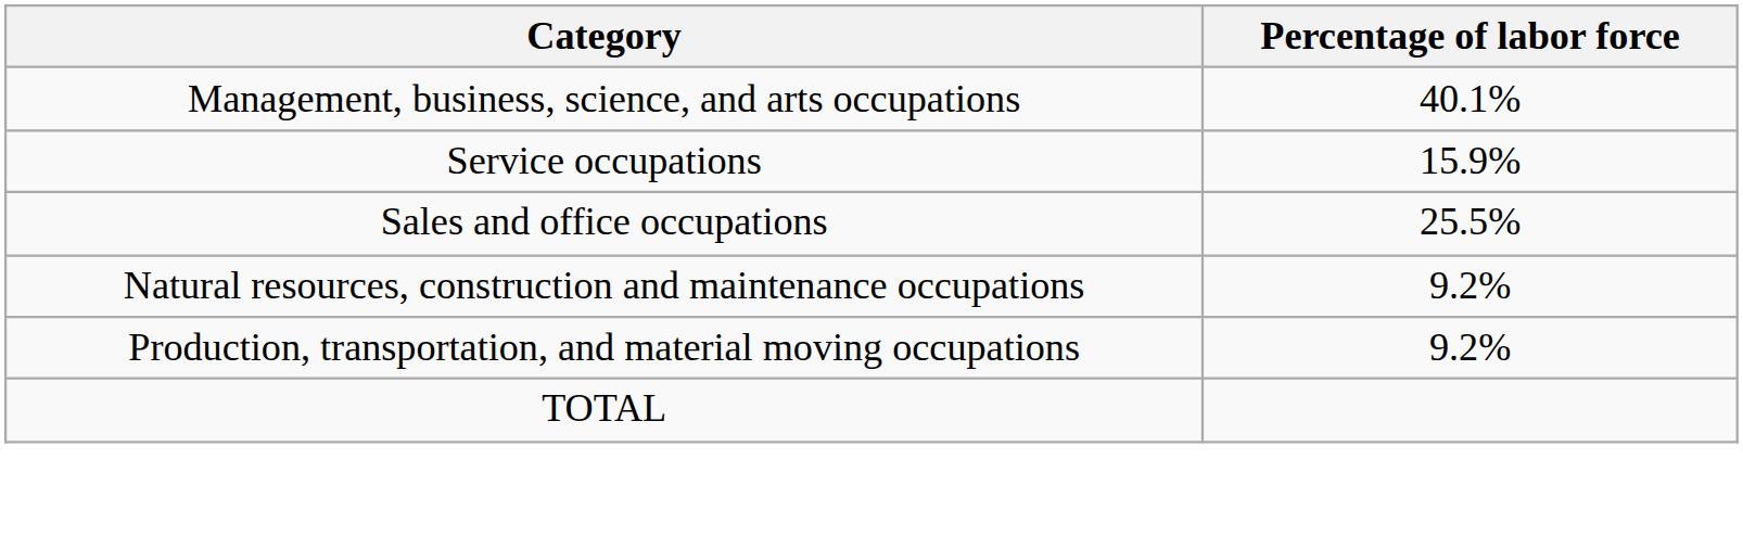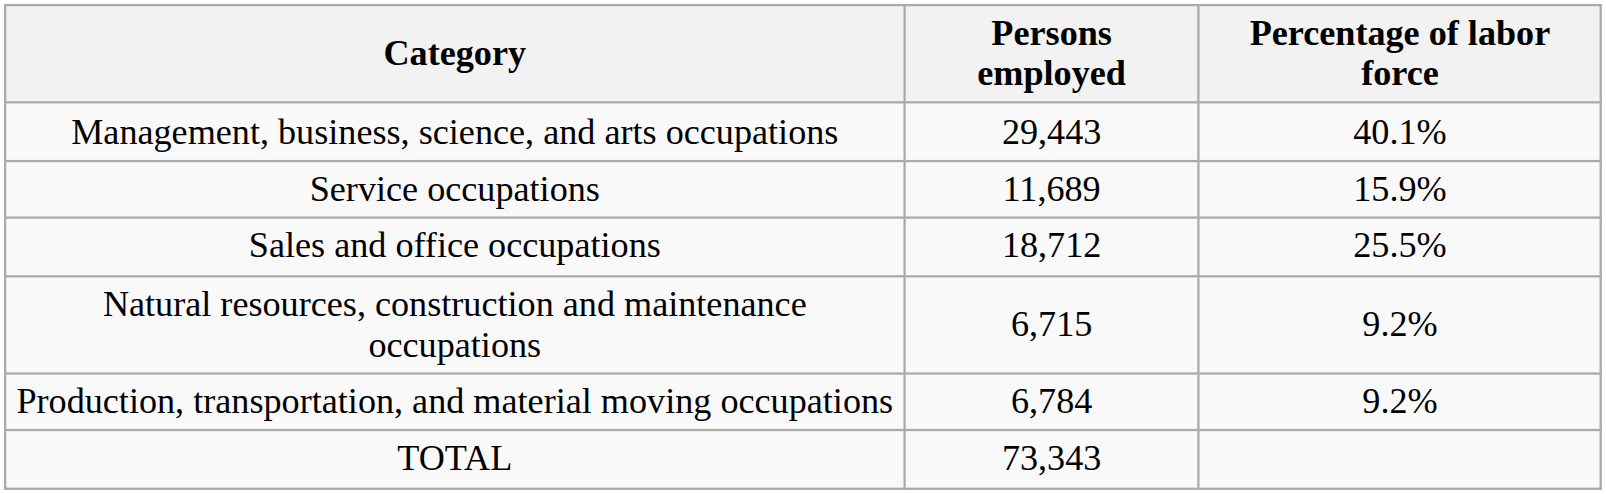+ column: Persons employed | 29,443 | 11,689 | 18,712 | 6,715 | 6,784 | 73,343
